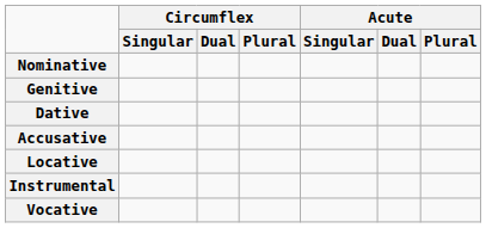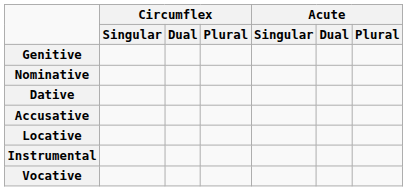rows swapped: Nominative <-> Genitive
